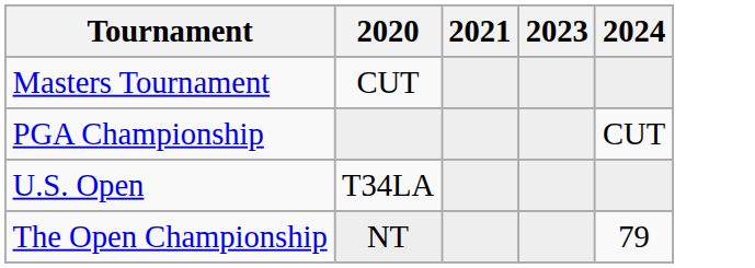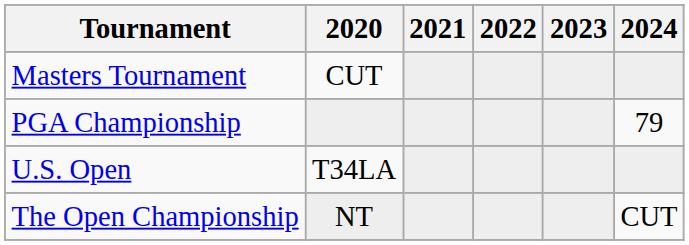+ column: 2022
PGA Championship | 2024: CUT -> 79
The Open Championship | 2024: 79 -> CUT
